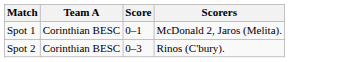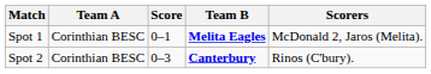+ column: Team B | Melita Eagles | Canterbury
